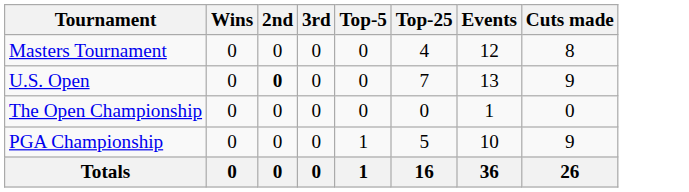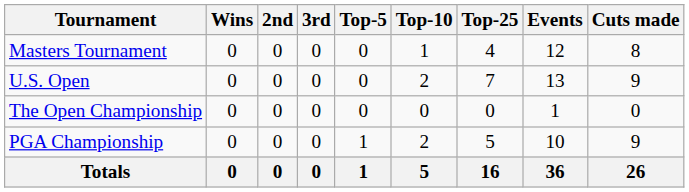+ column: Top-10 | 1 | 2 | 0 | 2 | 5
U.S. Open | 2nd: bold -> normal
